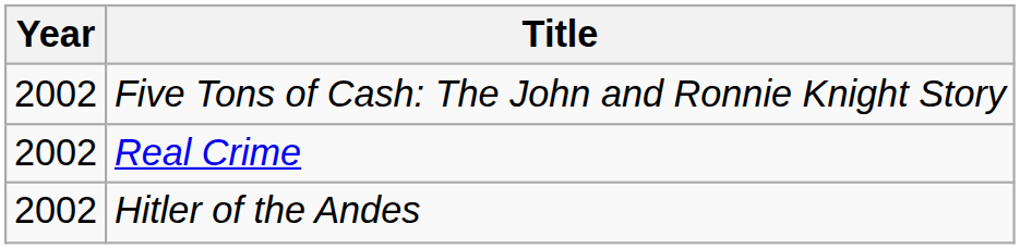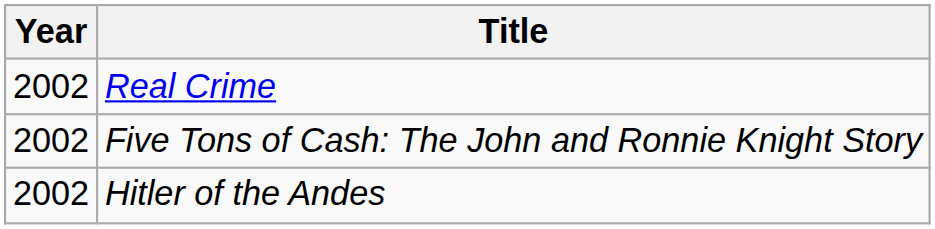rows swapped: Five Tons of Cash: The John and Ronnie Knight Story <-> Real Crime
